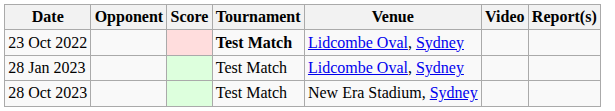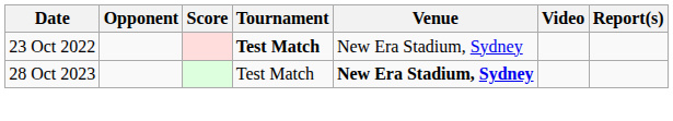23 Oct 2022 | Venue: Lidcombe Oval, Sydney -> New Era Stadium, Sydney
- row: 28 Jan 2023 | Test Match | Lidcombe Oval, Sydney
28 Oct 2023 | Venue: normal -> bold
